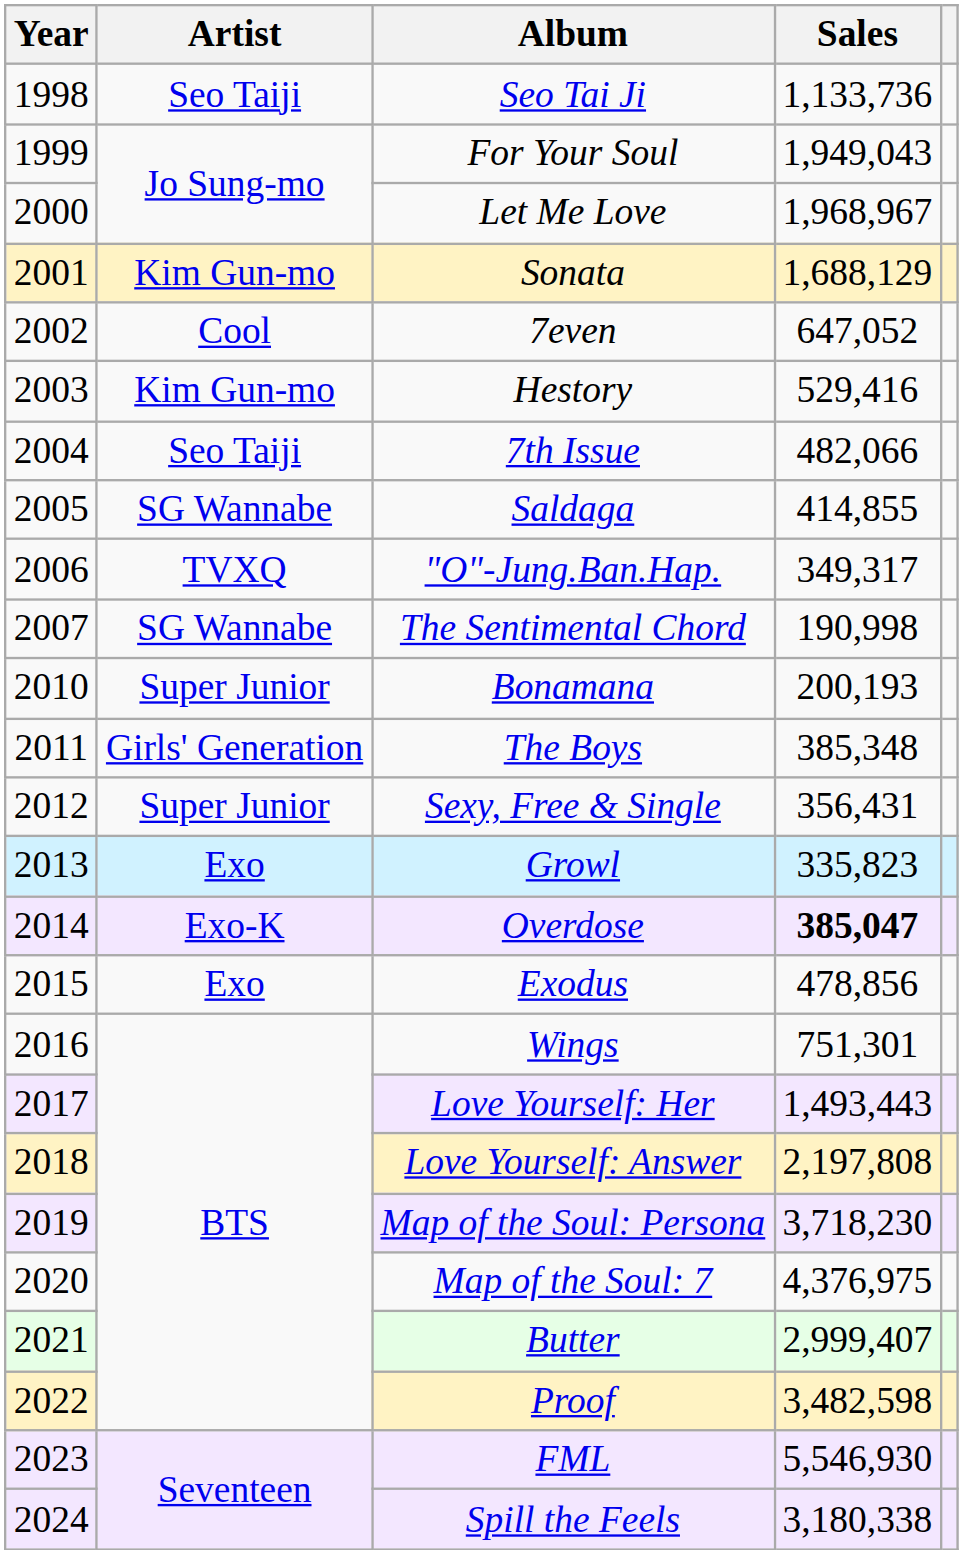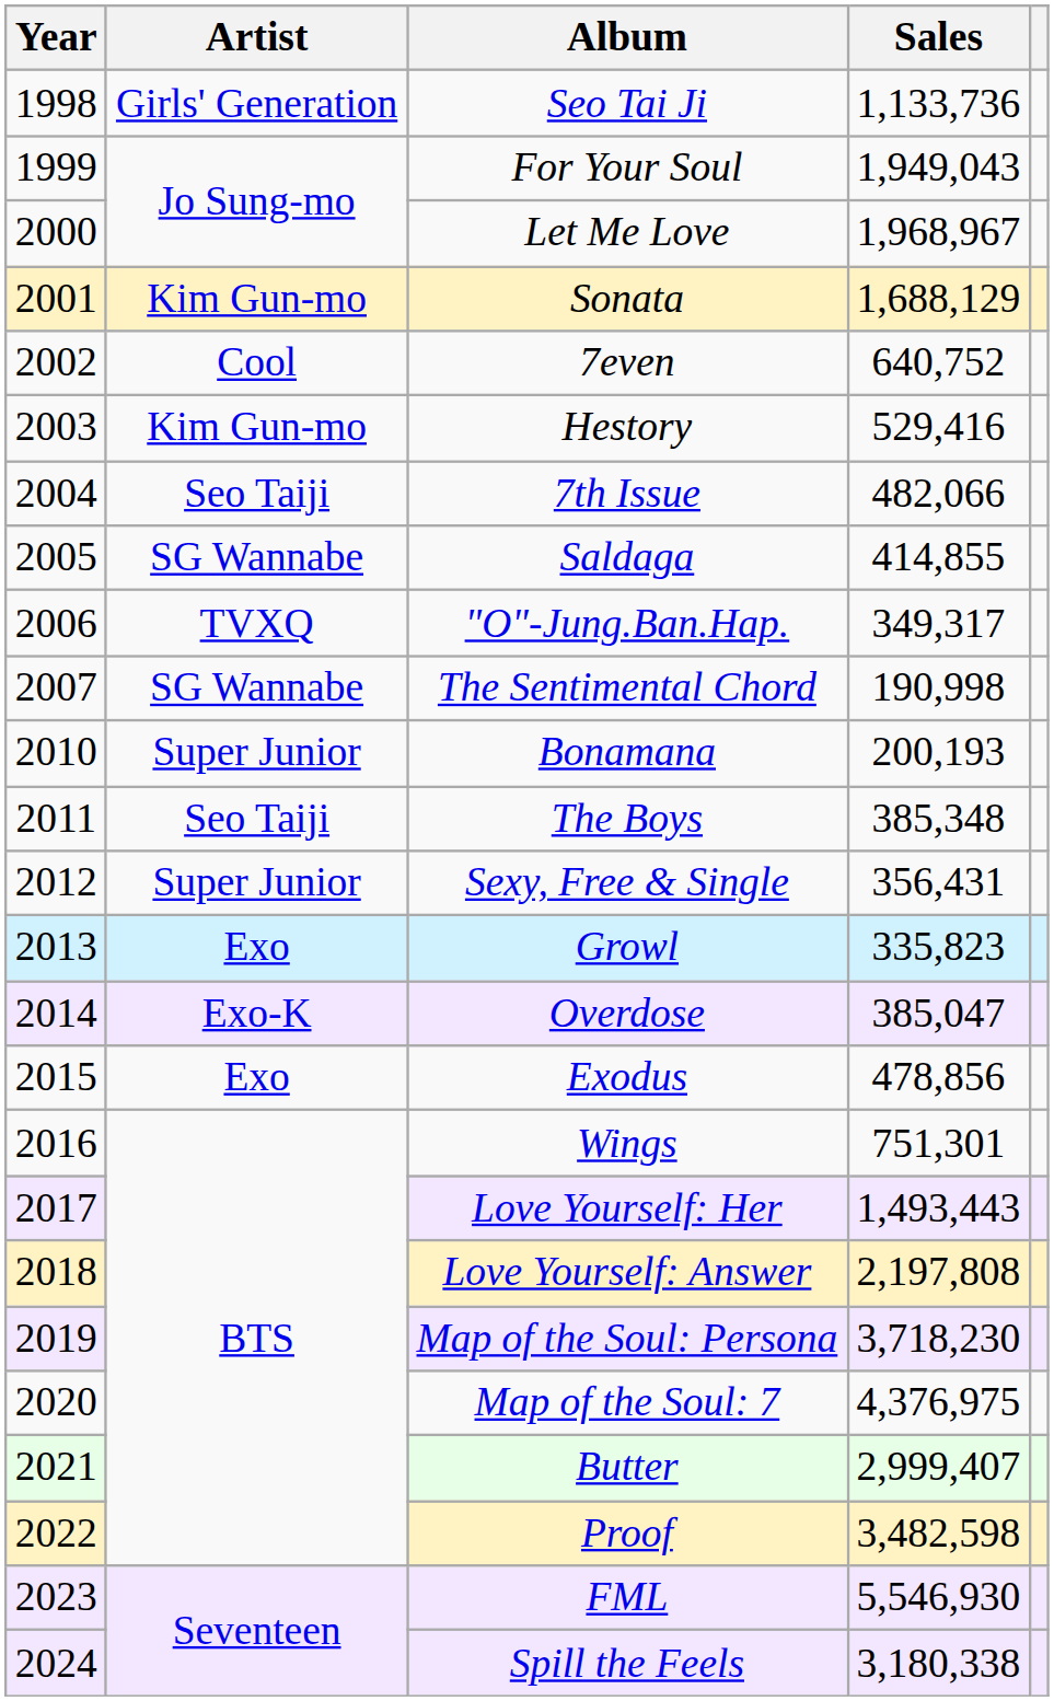Seo Tai Ji | Artist: Seo Taiji -> Girls' Generation
7even | Sales: 647,052 -> 640,752
The Boys | Artist: Girls' Generation -> Seo Taiji
Overdose | Sales: bold -> normal
